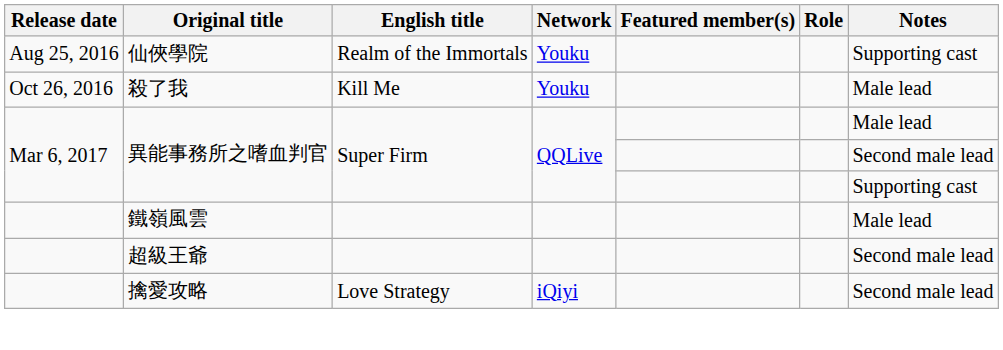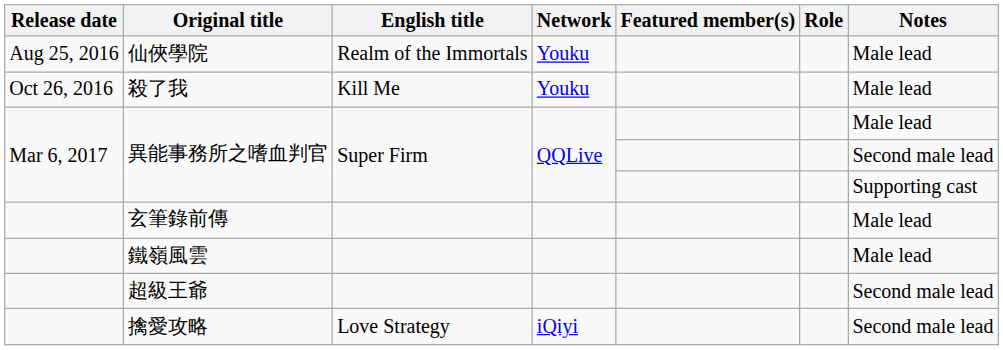仙俠學院 | Notes: Supporting cast -> Male lead
+ row: 玄筆錄前傳 | Male lead
